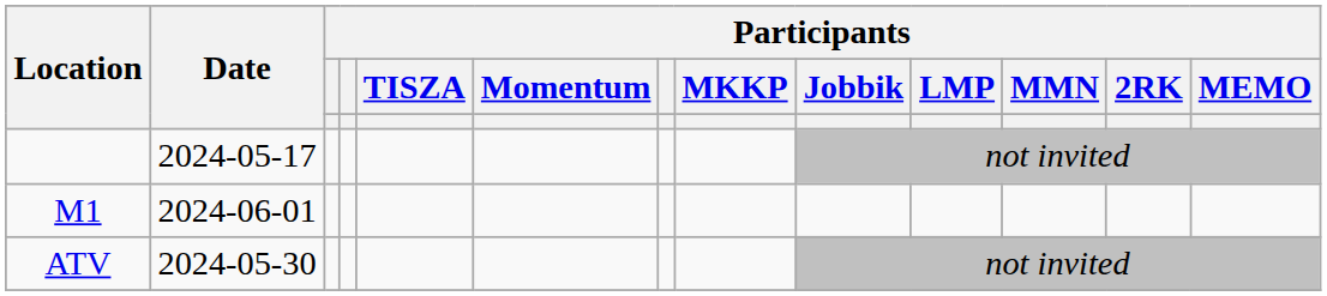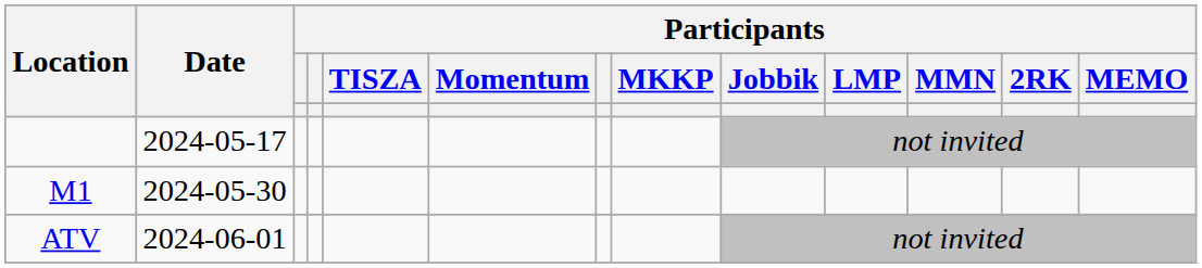M1 | Date: 2024-06-01 -> 2024-05-30
ATV | Date: 2024-05-30 -> 2024-06-01
